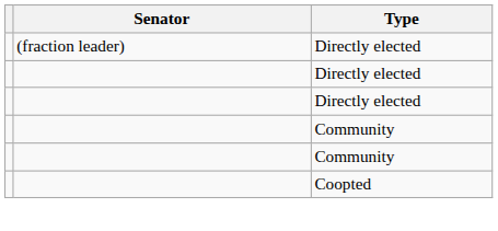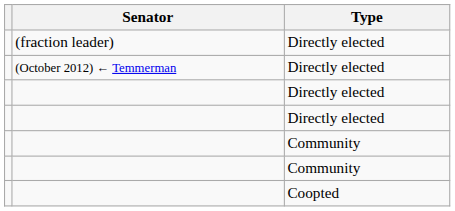+ row: (October 2012) ← Temmerman | Directly elected
